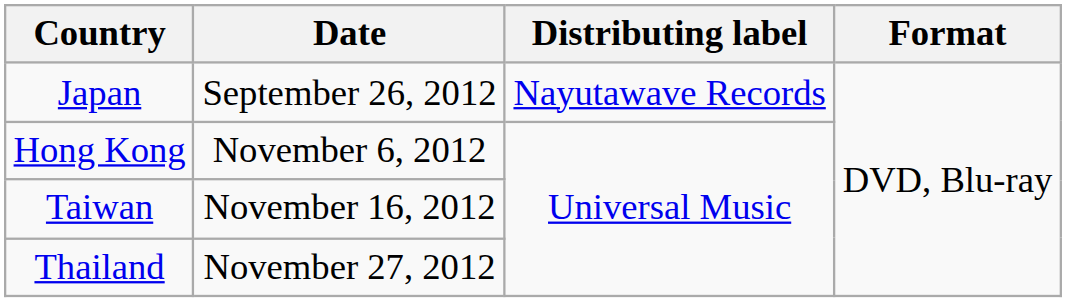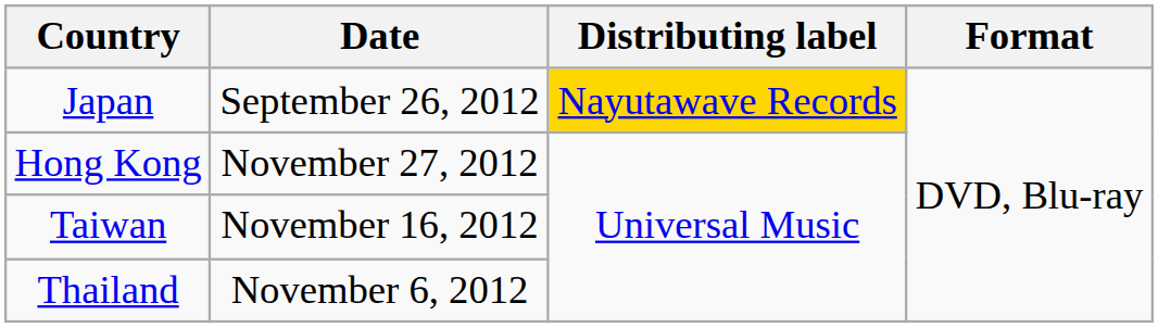Japan | Distributing label: no background -> gold background
Hong Kong | Date: November 6, 2012 -> November 27, 2012
Thailand | Date: November 27, 2012 -> November 6, 2012
